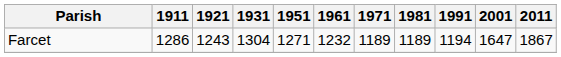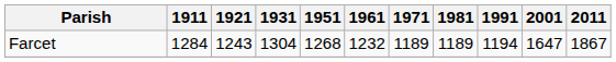Farcet | 1911: 1286 -> 1284
Farcet | 1951: 1271 -> 1268
